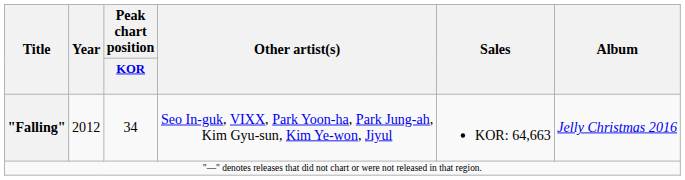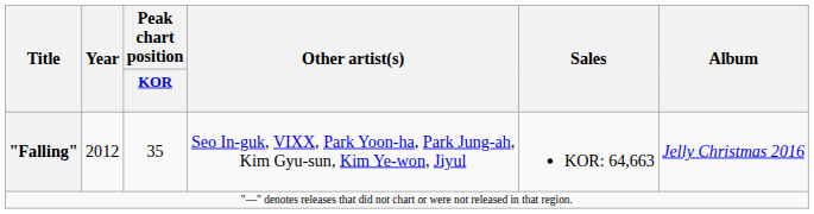"Falling" | Peak chart position / KOR: 34 -> 35
